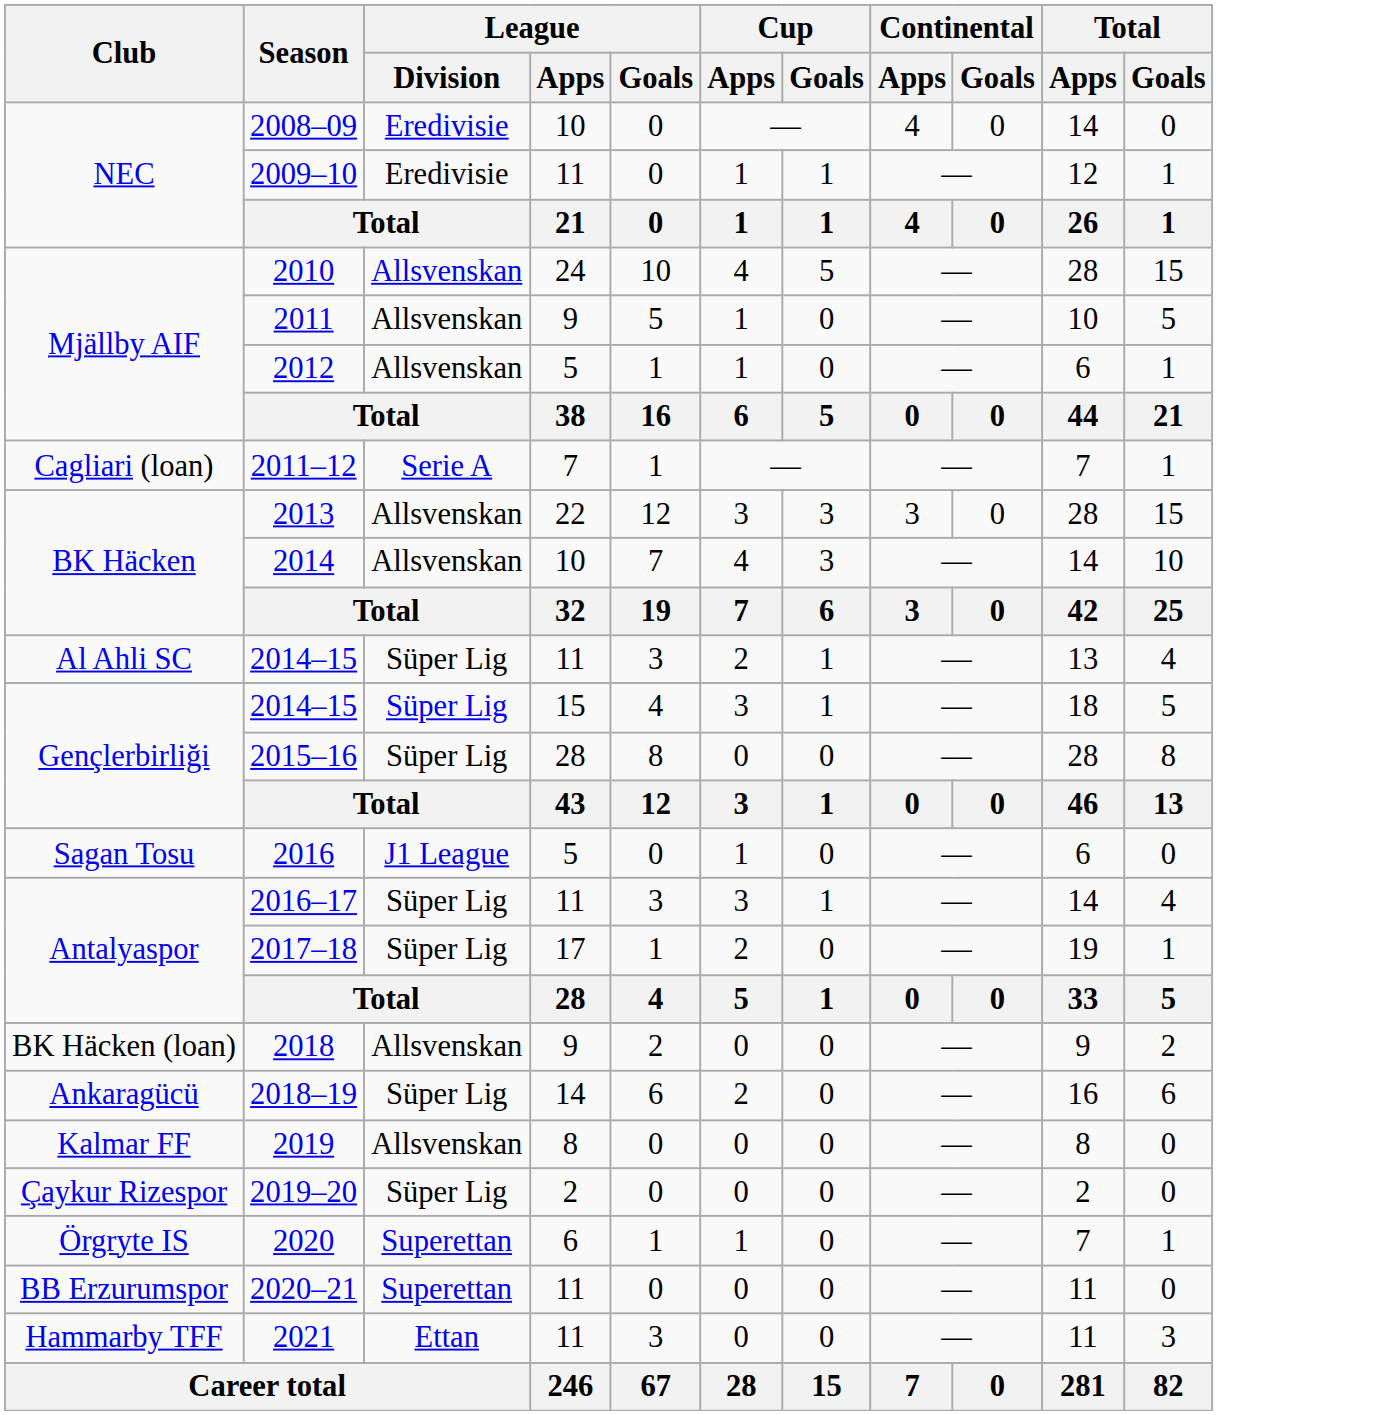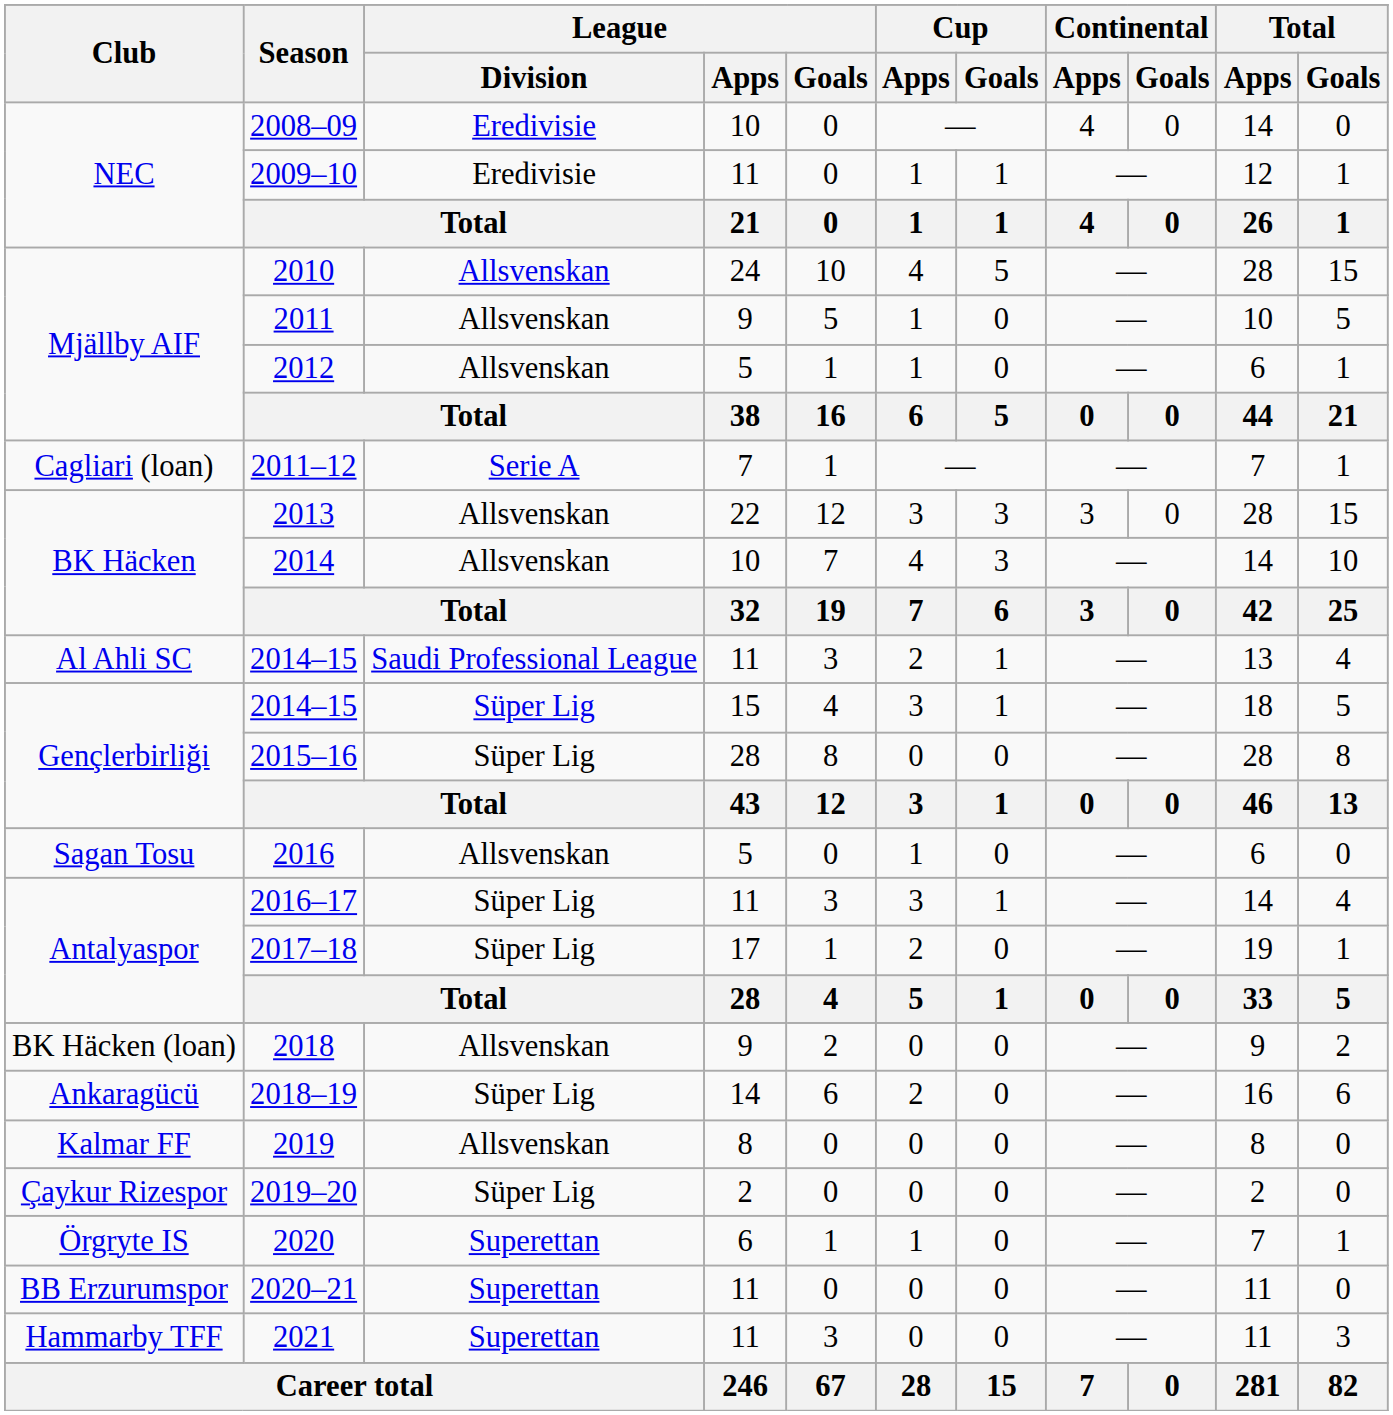Al Ahli SC / 2014–15 | League / Division: Süper Lig -> Saudi Professional League
2016 | League / Division: J1 League -> Allsvenskan
2021 | League / Division: Ettan -> Superettan
